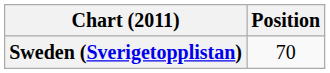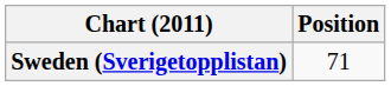Sweden (Sverigetopplistan) | Position: 70 -> 71
